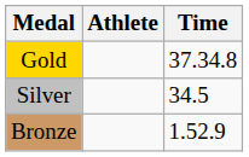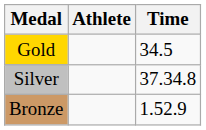Gold | Time: 37.34.8 -> 34.5
Silver | Time: 34.5 -> 37.34.8
